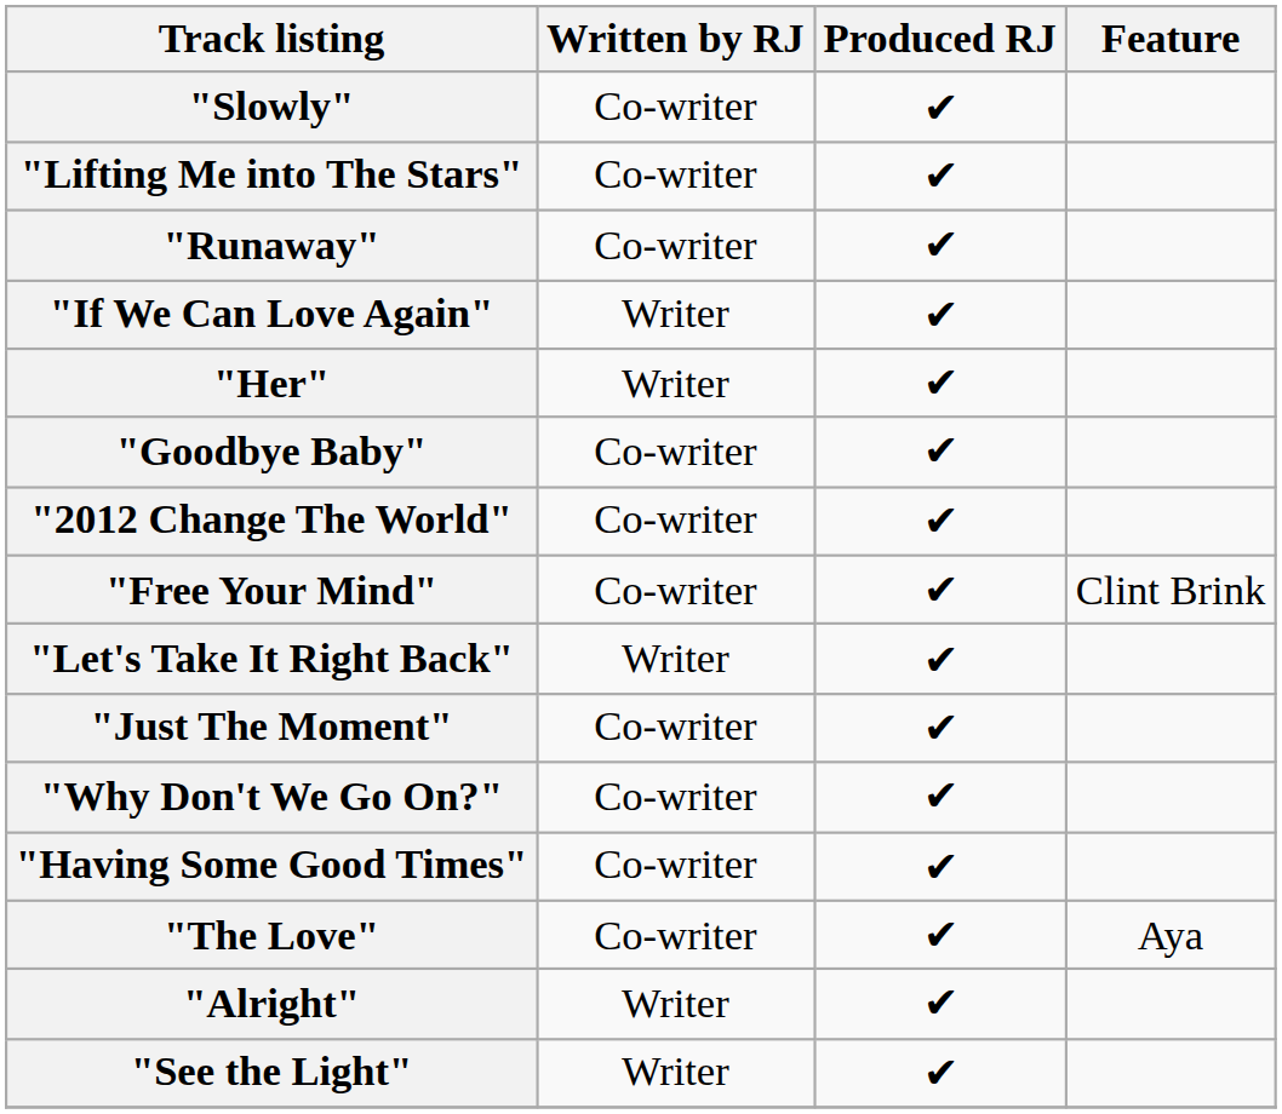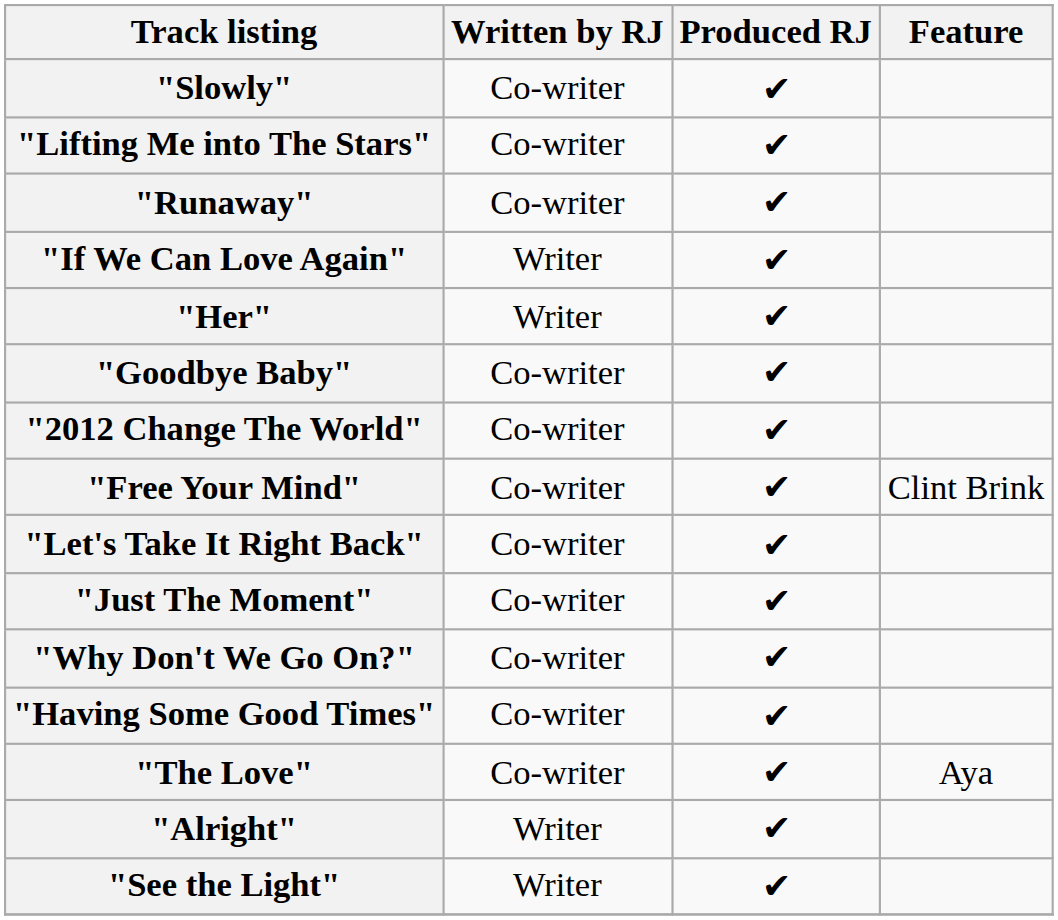"Let's Take It Right Back" | Written by RJ: Writer -> Co-writer
